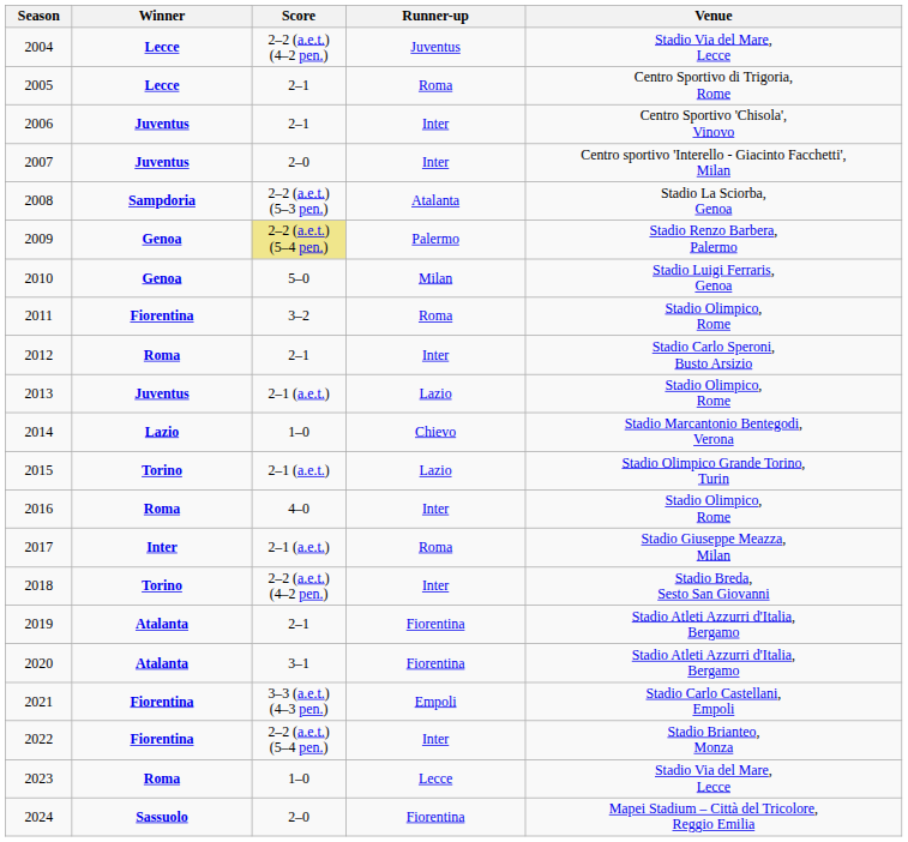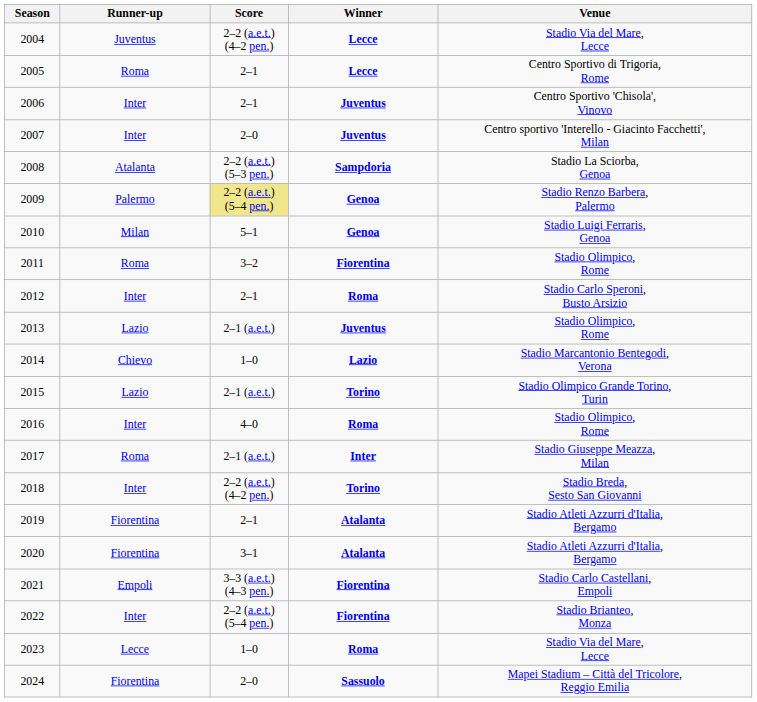columns swapped: Winner <-> Runner-up
2010 | Score: 5–0 -> 5–1
